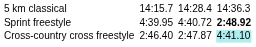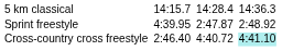Sprint freestyle | column 5: 4:40.72 -> 2:47.87
Sprint freestyle | column 7: bold -> normal
Cross-country cross freestyle | column 5: 2:47.87 -> 4:40.72
